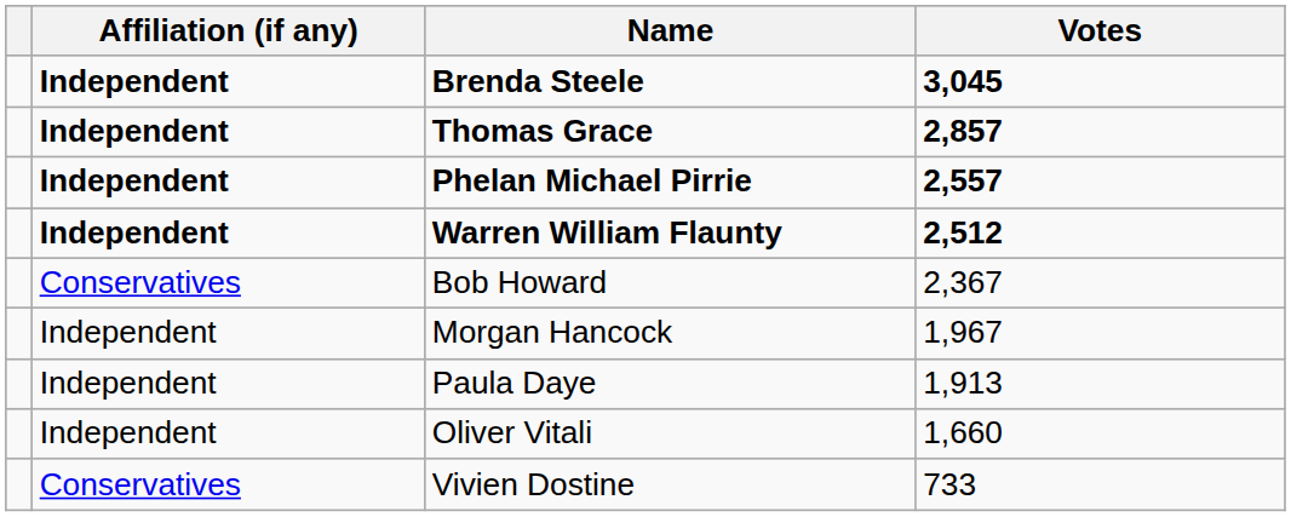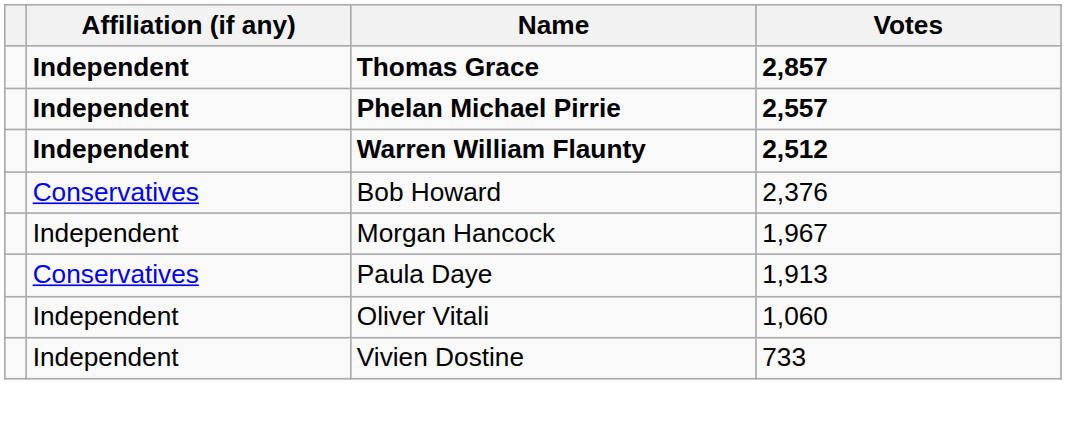- row: Independent | Brenda Steele | 3,045
Bob Howard | Votes: 2,367 -> 2,376
Paula Daye | Affiliation (if any): Independent -> Conservatives
Oliver Vitali | Votes: 1,660 -> 1,060
Vivien Dostine | Affiliation (if any): Conservatives -> Independent
